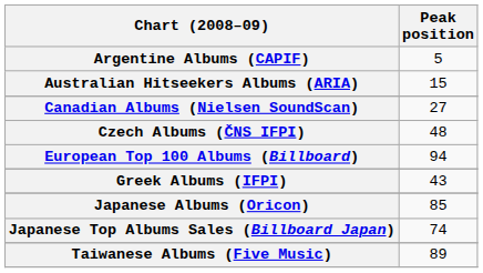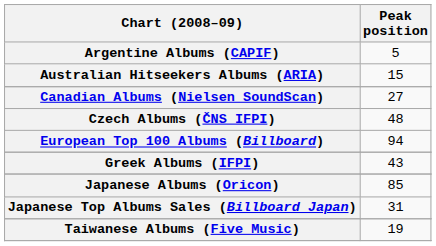Japanese Top Albums Sales (Billboard Japan) | Peak position: 74 -> 31
Taiwanese Albums (Five Music) | Peak position: 89 -> 19
